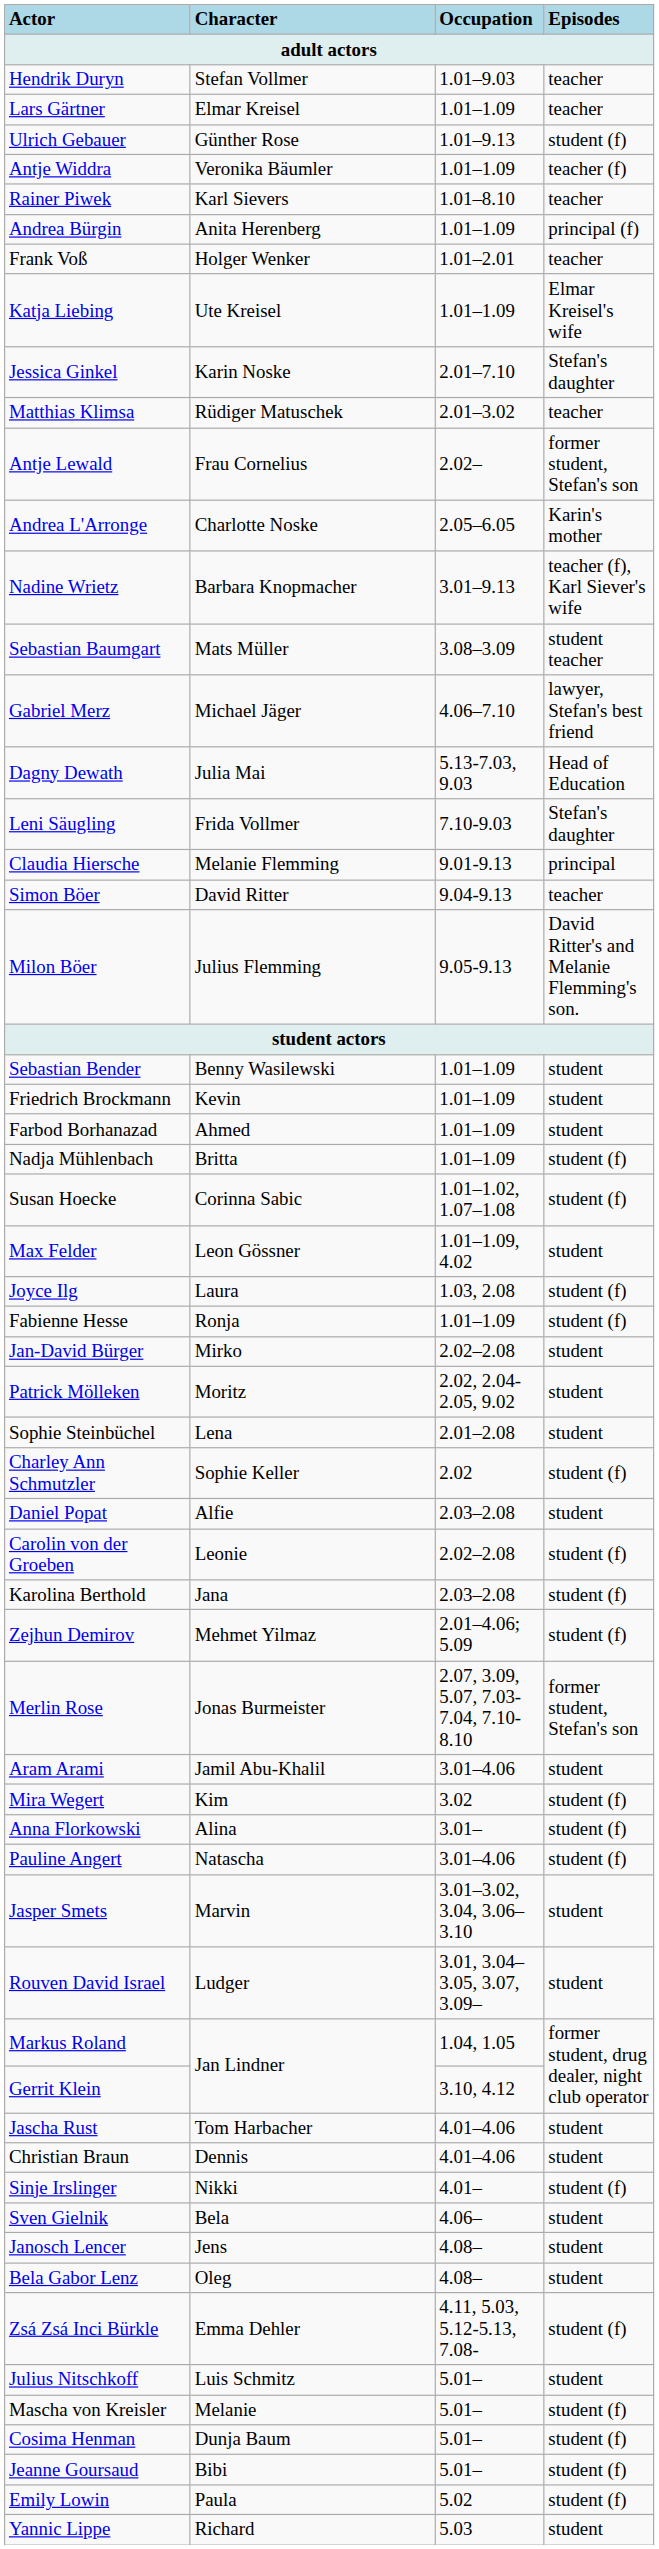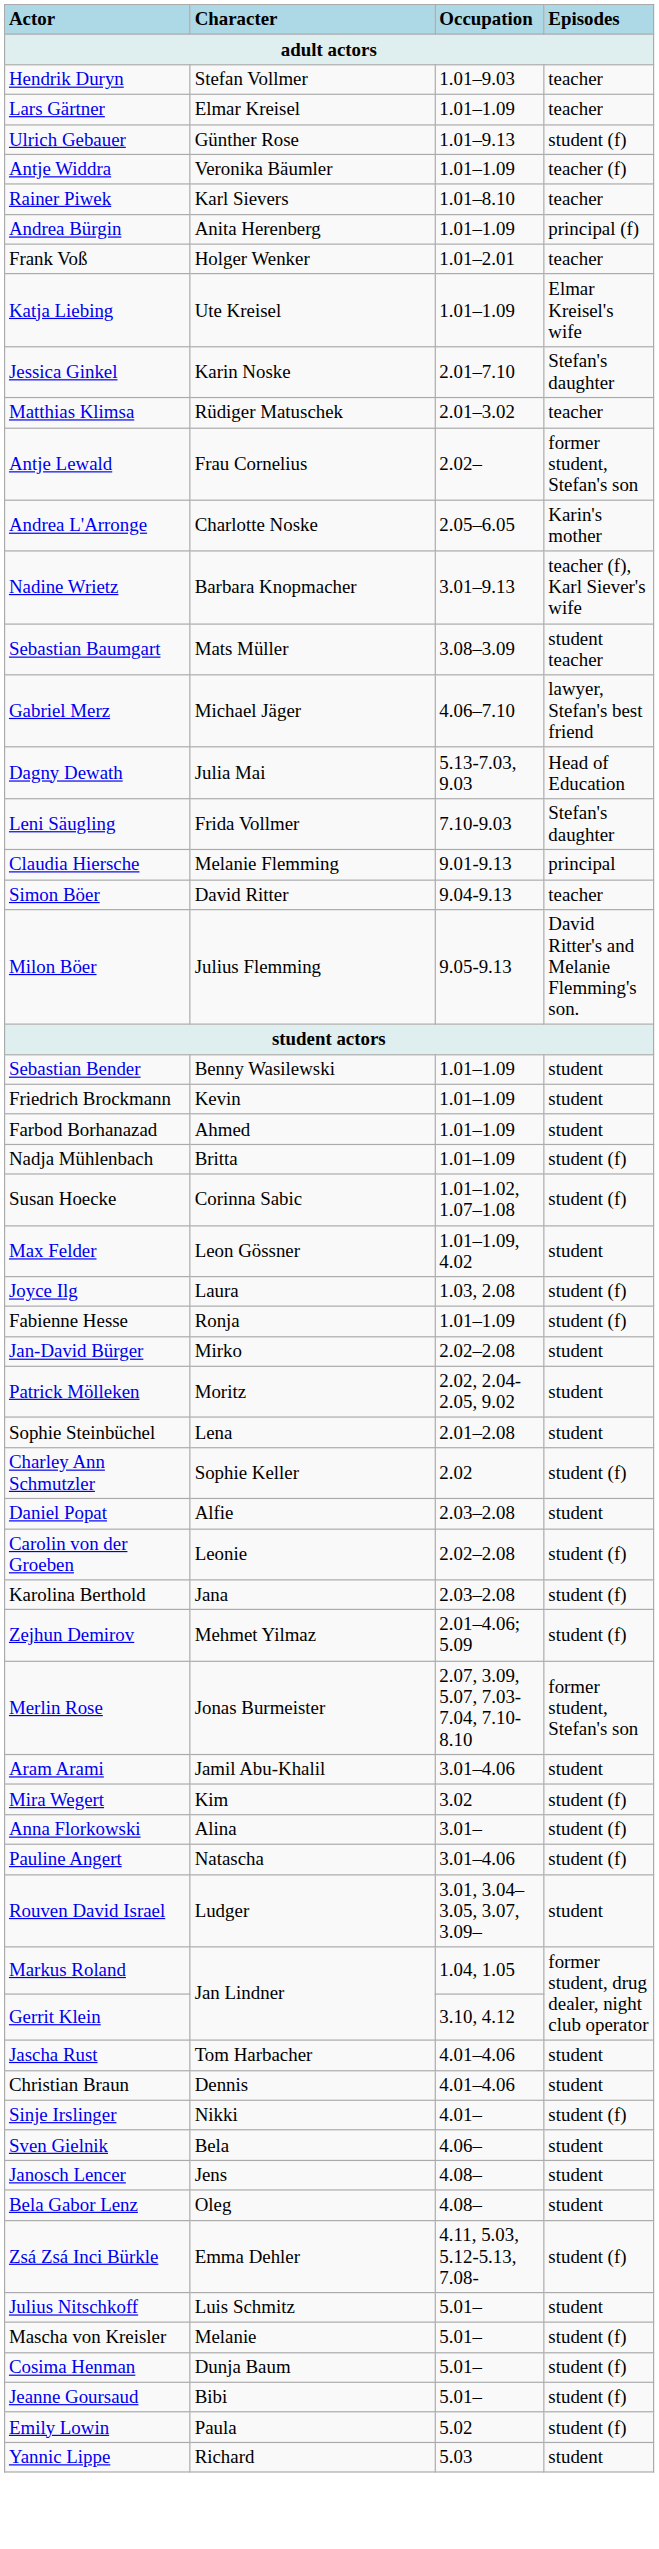- row: Jasper Smets | Marvin | 3.01–3.02, 3.04, 3.06–3.10 | student
